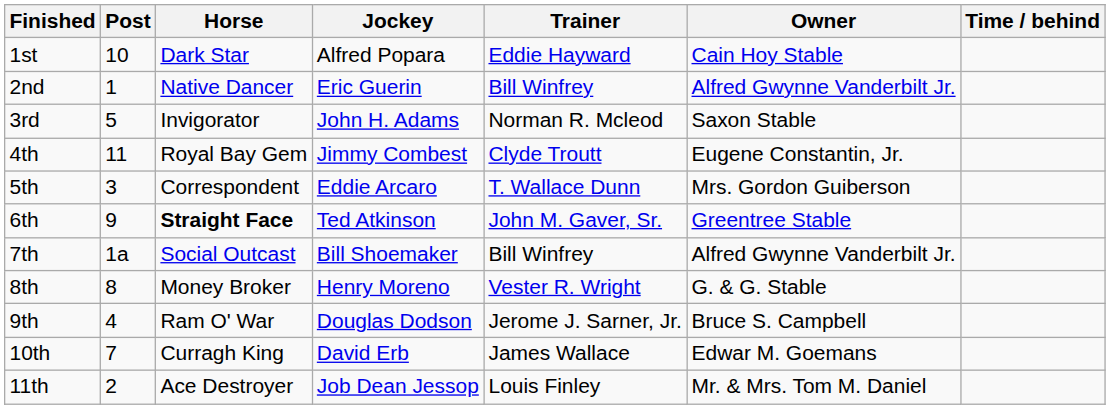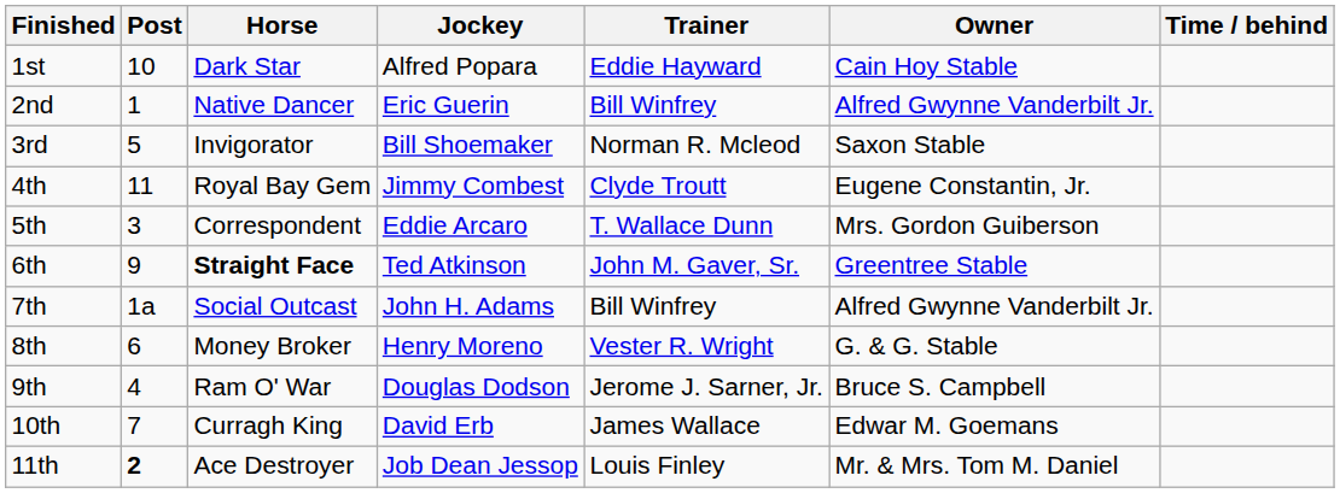3rd | Jockey: John H. Adams -> Bill Shoemaker
7th | Jockey: Bill Shoemaker -> John H. Adams
8th | Post: 8 -> 6
11th | Post: normal -> bold
